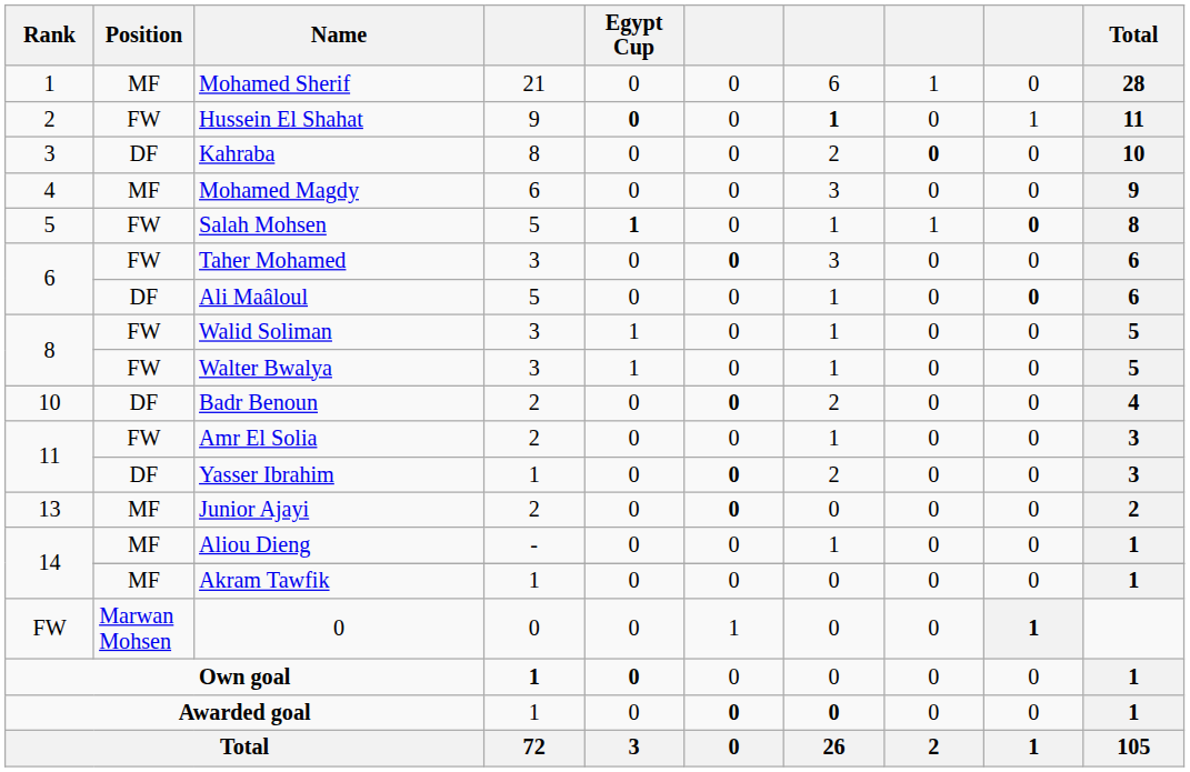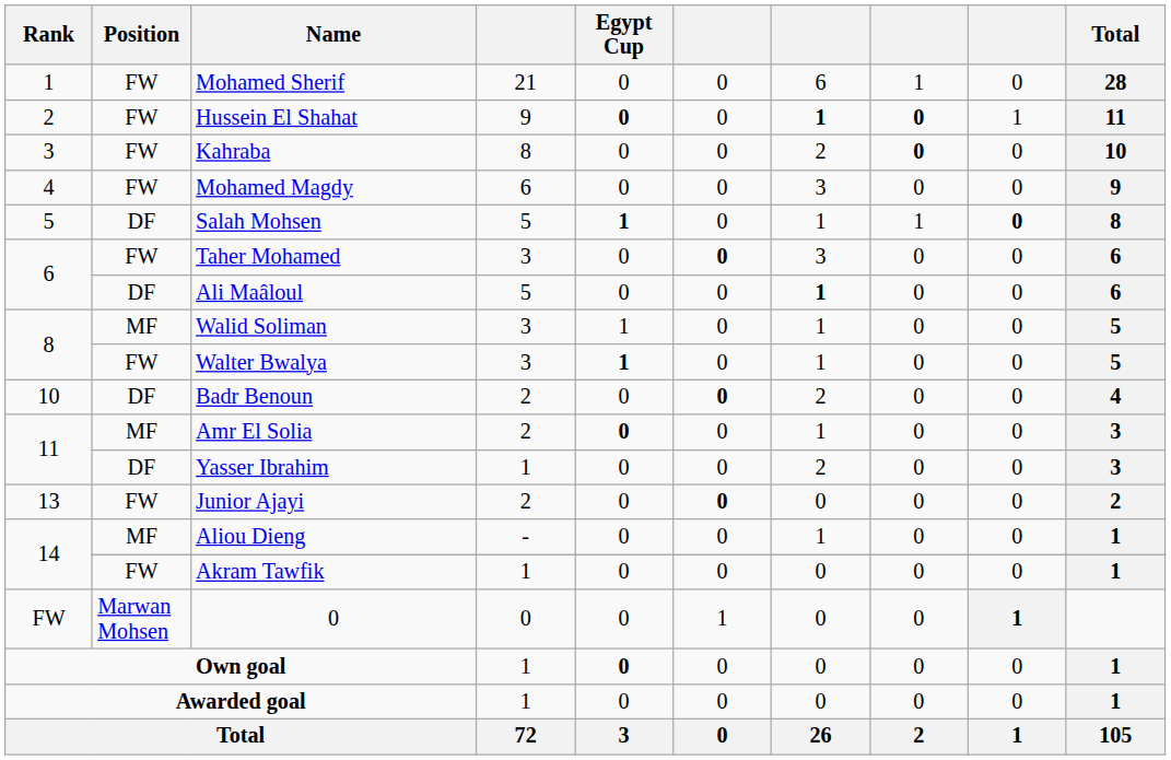Mohamed Sherif | Position: MF -> FW
Hussein El Shahat | column 8: normal -> bold
Kahraba | Position: DF -> FW
Mohamed Magdy | Position: MF -> FW
Salah Mohsen | Position: FW -> DF
Ali Maâloul | column 7: normal -> bold
Ali Maâloul | column 9: bold -> normal
Walid Soliman | Position: FW -> MF
Walter Bwalya | Egypt Cup: normal -> bold
Amr El Solia | Position: FW -> MF
Amr El Solia | Egypt Cup: normal -> bold
Yasser Ibrahim | column 6: bold -> normal
Junior Ajayi | Position: MF -> FW
Akram Tawfik | Position: MF -> FW
Own goal | column 4: bold -> normal
Awarded goal | column 6: bold -> normal
Awarded goal | column 7: bold -> normal
